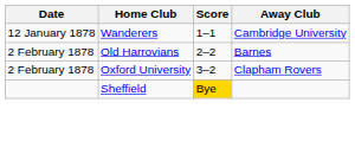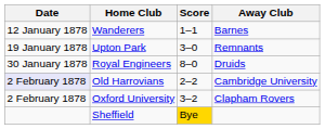Wanderers | Away Club: Cambridge University -> Barnes
+ row: 19 January 1878 | Upton Park | 3–0 | Remnants
+ row: 30 January 1878 | Royal Engineers | 8–0 | Druids
Old Harrovians | Date: no background -> lavender background
Old Harrovians | Away Club: Barnes -> Cambridge University
